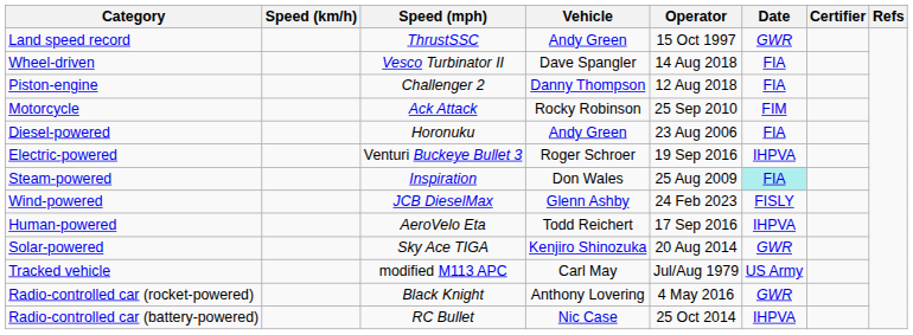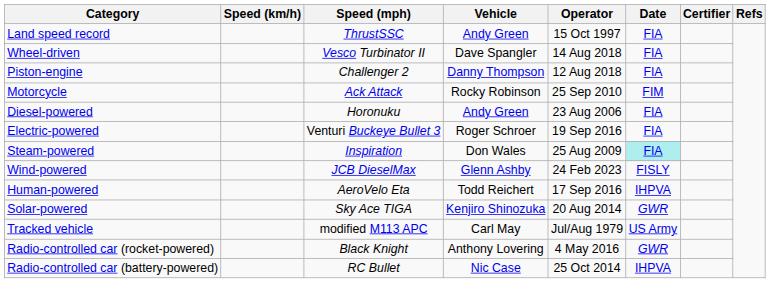Land speed record | Date: GWR -> FIA
Electric-powered | Date: IHPVA -> FIA
